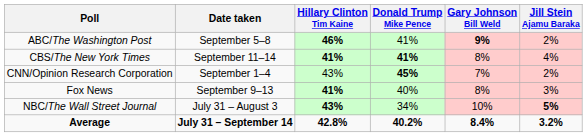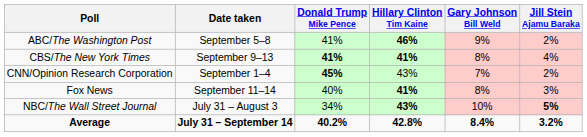columns swapped: Hillary Clinton Tim Kaine <-> Donald Trump Mike Pence
ABC/The Washington Post | Gary Johnson Bill Weld: bold -> normal
CBS/The New York Times | Date taken: September 11–14 -> September 9–13
Fox News | Date taken: September 9–13 -> September 11–14
